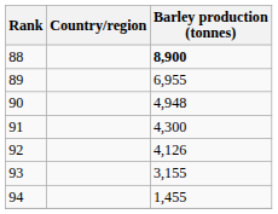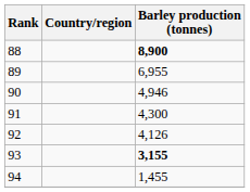90 | Barley production (tonnes): 4,948 -> 4,946
93 | Barley production (tonnes): normal -> bold
